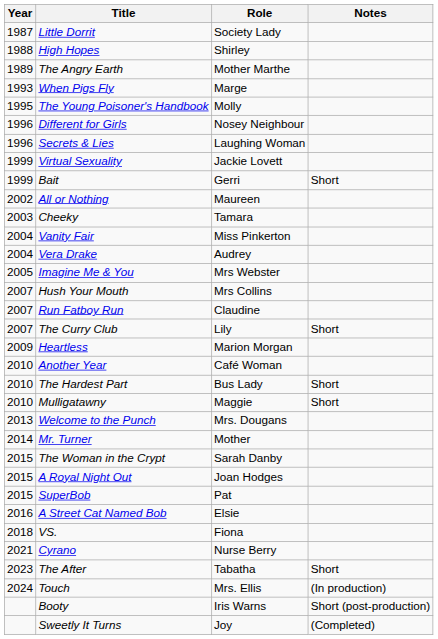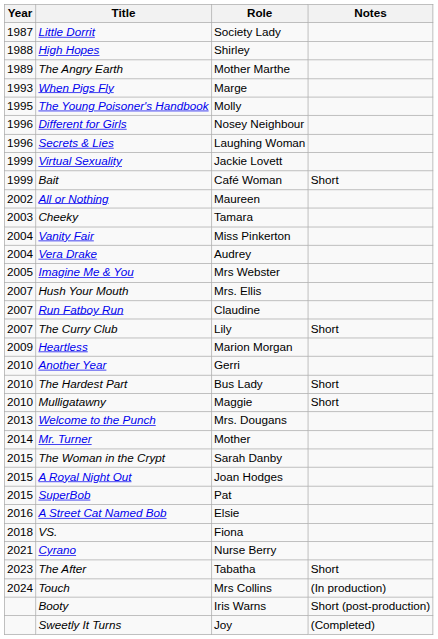Bait | Role: Gerri -> Café Woman
Hush Your Mouth | Role: Mrs Collins -> Mrs. Ellis
Another Year | Role: Café Woman -> Gerri
Touch | Role: Mrs. Ellis -> Mrs Collins
